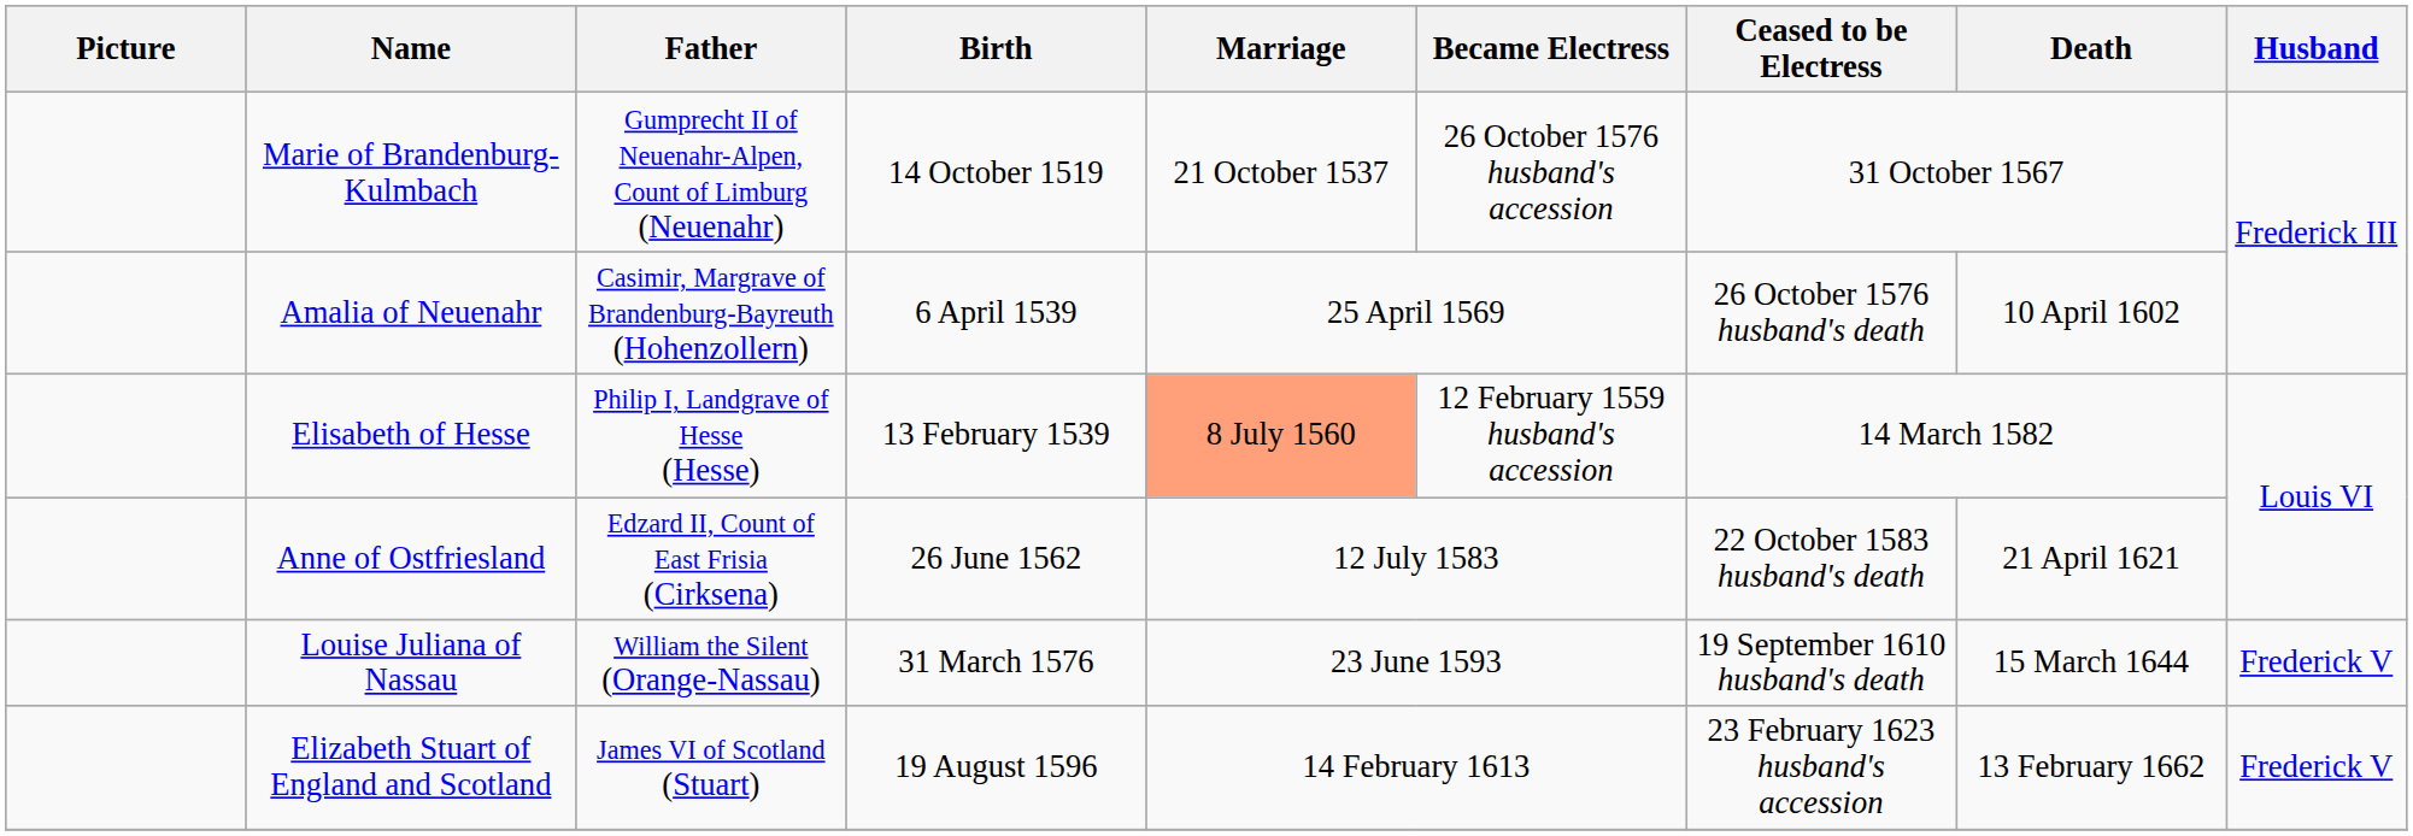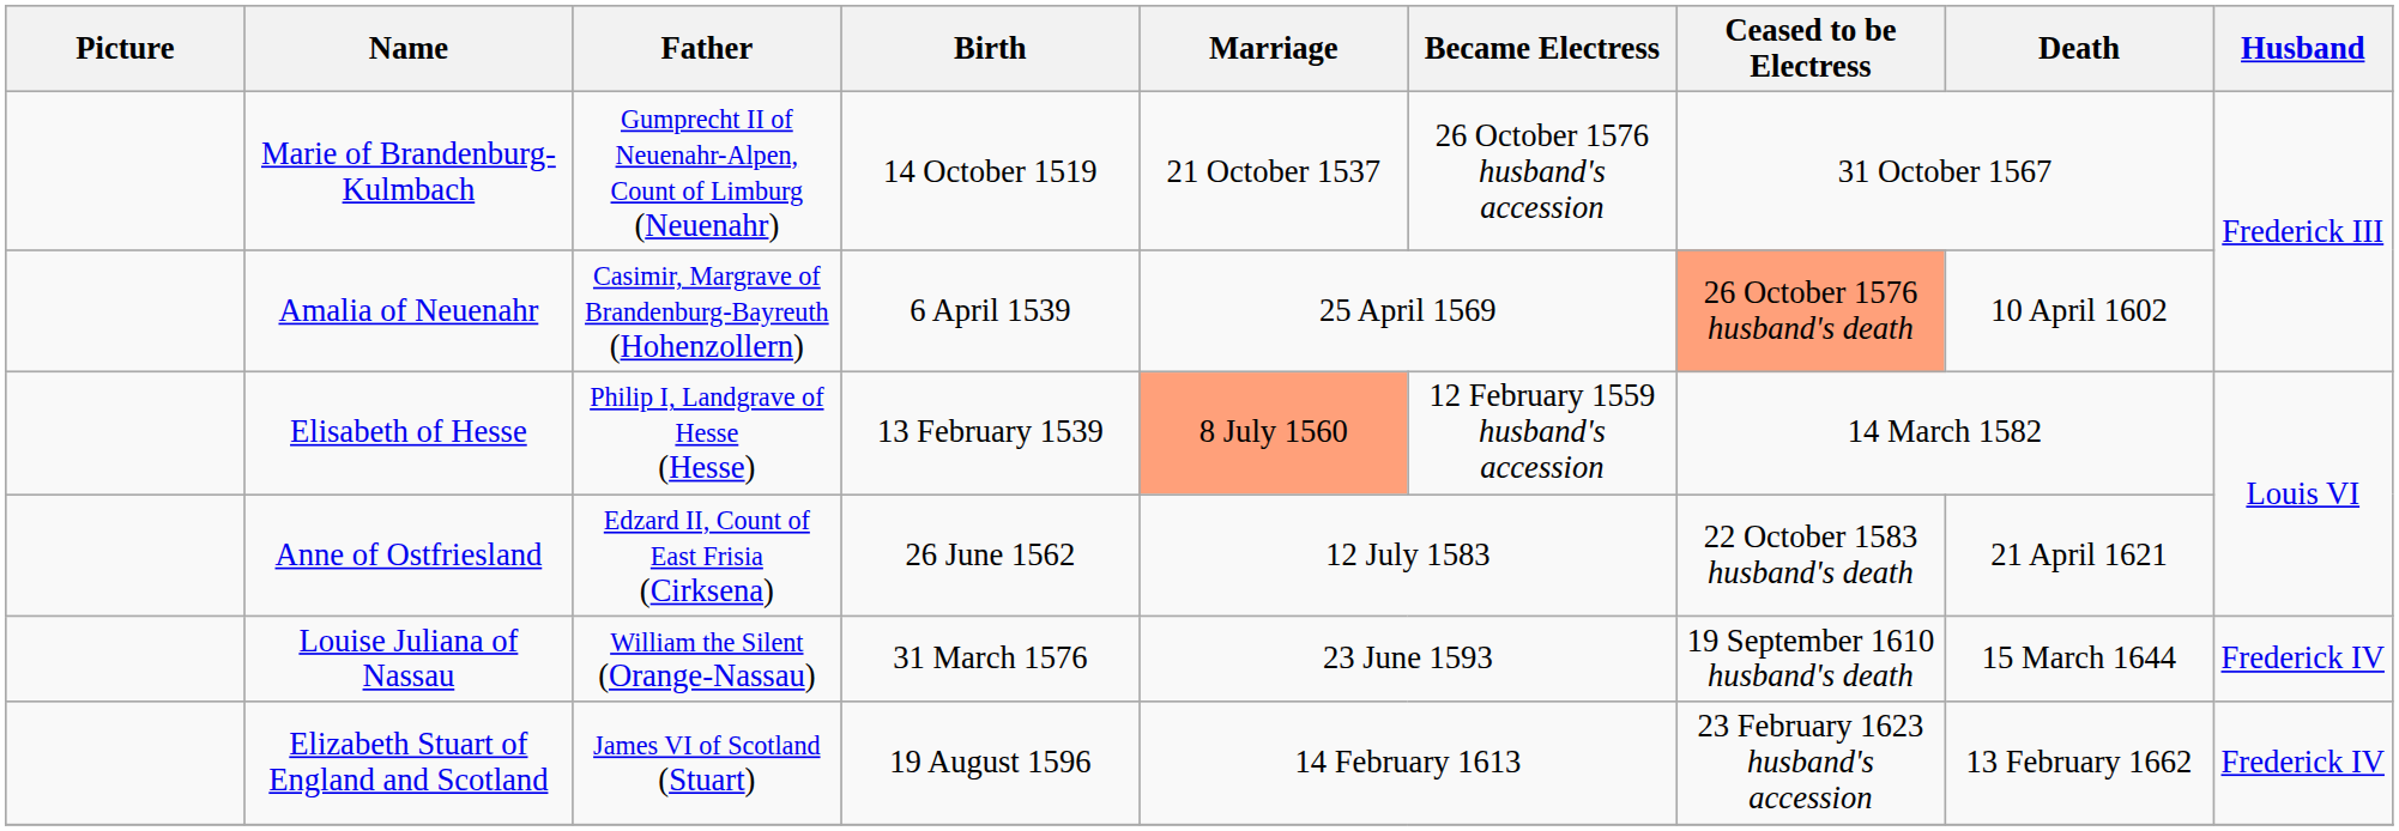Amalia of Neuenahr | Ceased to be Electress: no background -> lightsalmon background
Louise Juliana of Nassau | Husband: Frederick V -> Frederick IV
Elizabeth Stuart of England and Scotland | Husband: Frederick V -> Frederick IV
